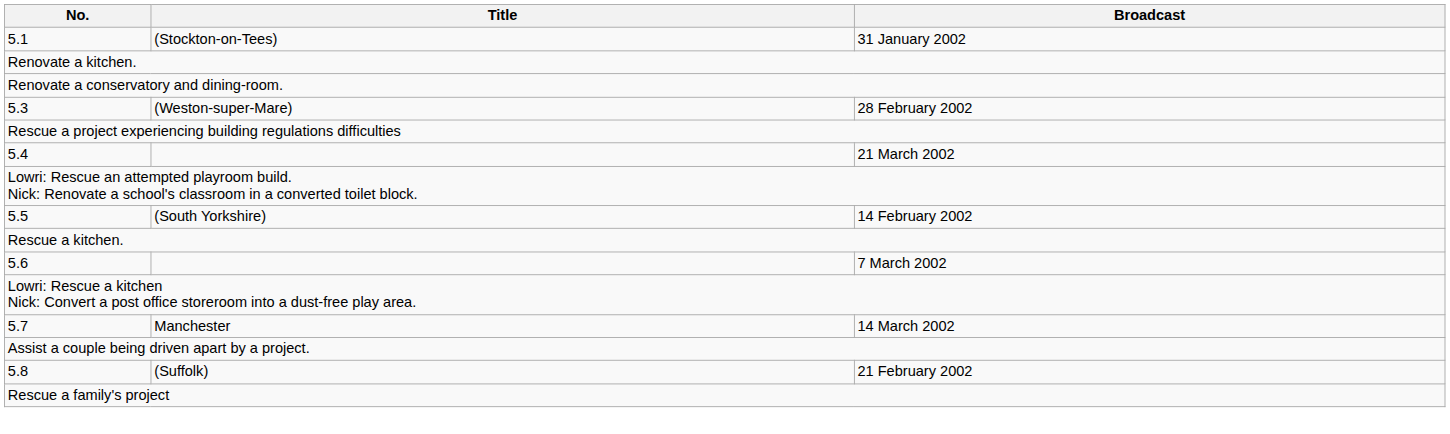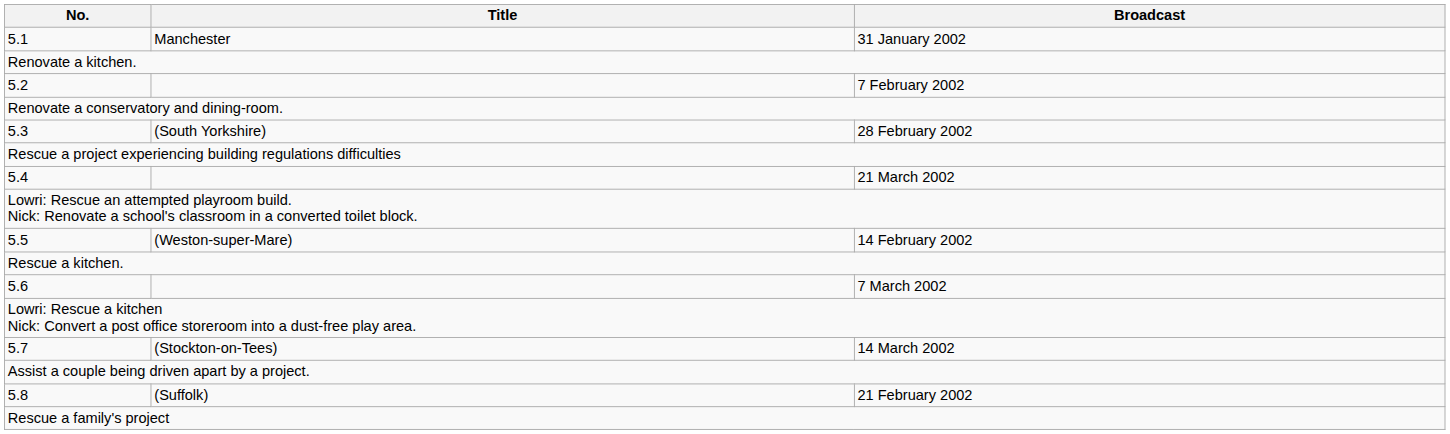5.1 | Title: (Stockton-on-Tees) -> Manchester
+ row: 5.2 | 7 February 2002
5.3 | Title: (Weston-super-Mare) -> (South Yorkshire)
5.5 | Title: (South Yorkshire) -> (Weston-super-Mare)
5.7 | Title: Manchester -> (Stockton-on-Tees)
